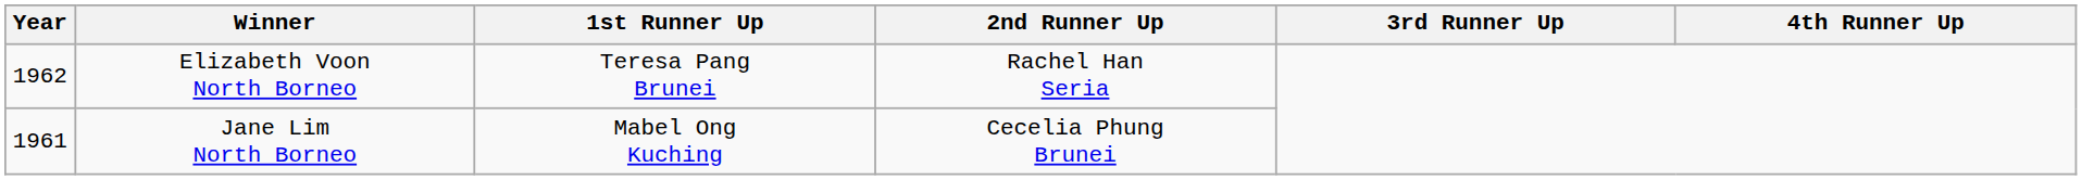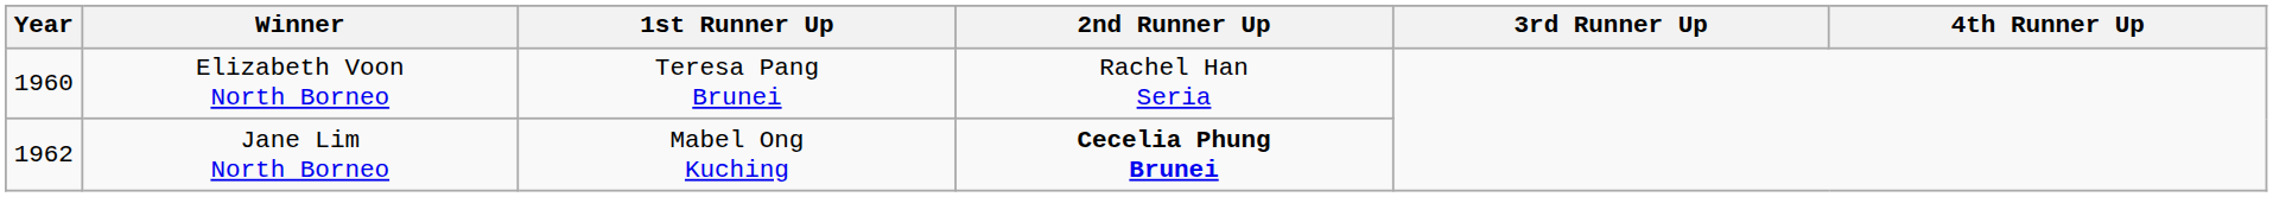Elizabeth Voon North Borneo | Year: 1962 -> 1960
Jane Lim North Borneo | Year: 1961 -> 1962
Jane Lim North Borneo | 2nd Runner Up: normal -> bold
